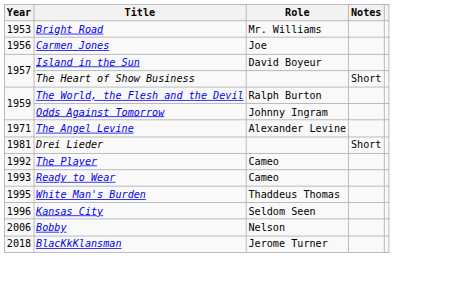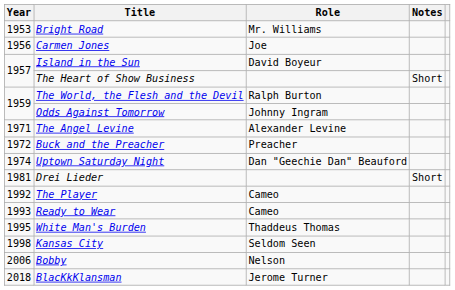+ row: 1972 | Buck and the Preacher | Preacher
+ row: 1974 | Uptown Saturday Night | Dan "Geechie Dan" Beauford
Kansas City | Year: 1996 -> 1998
